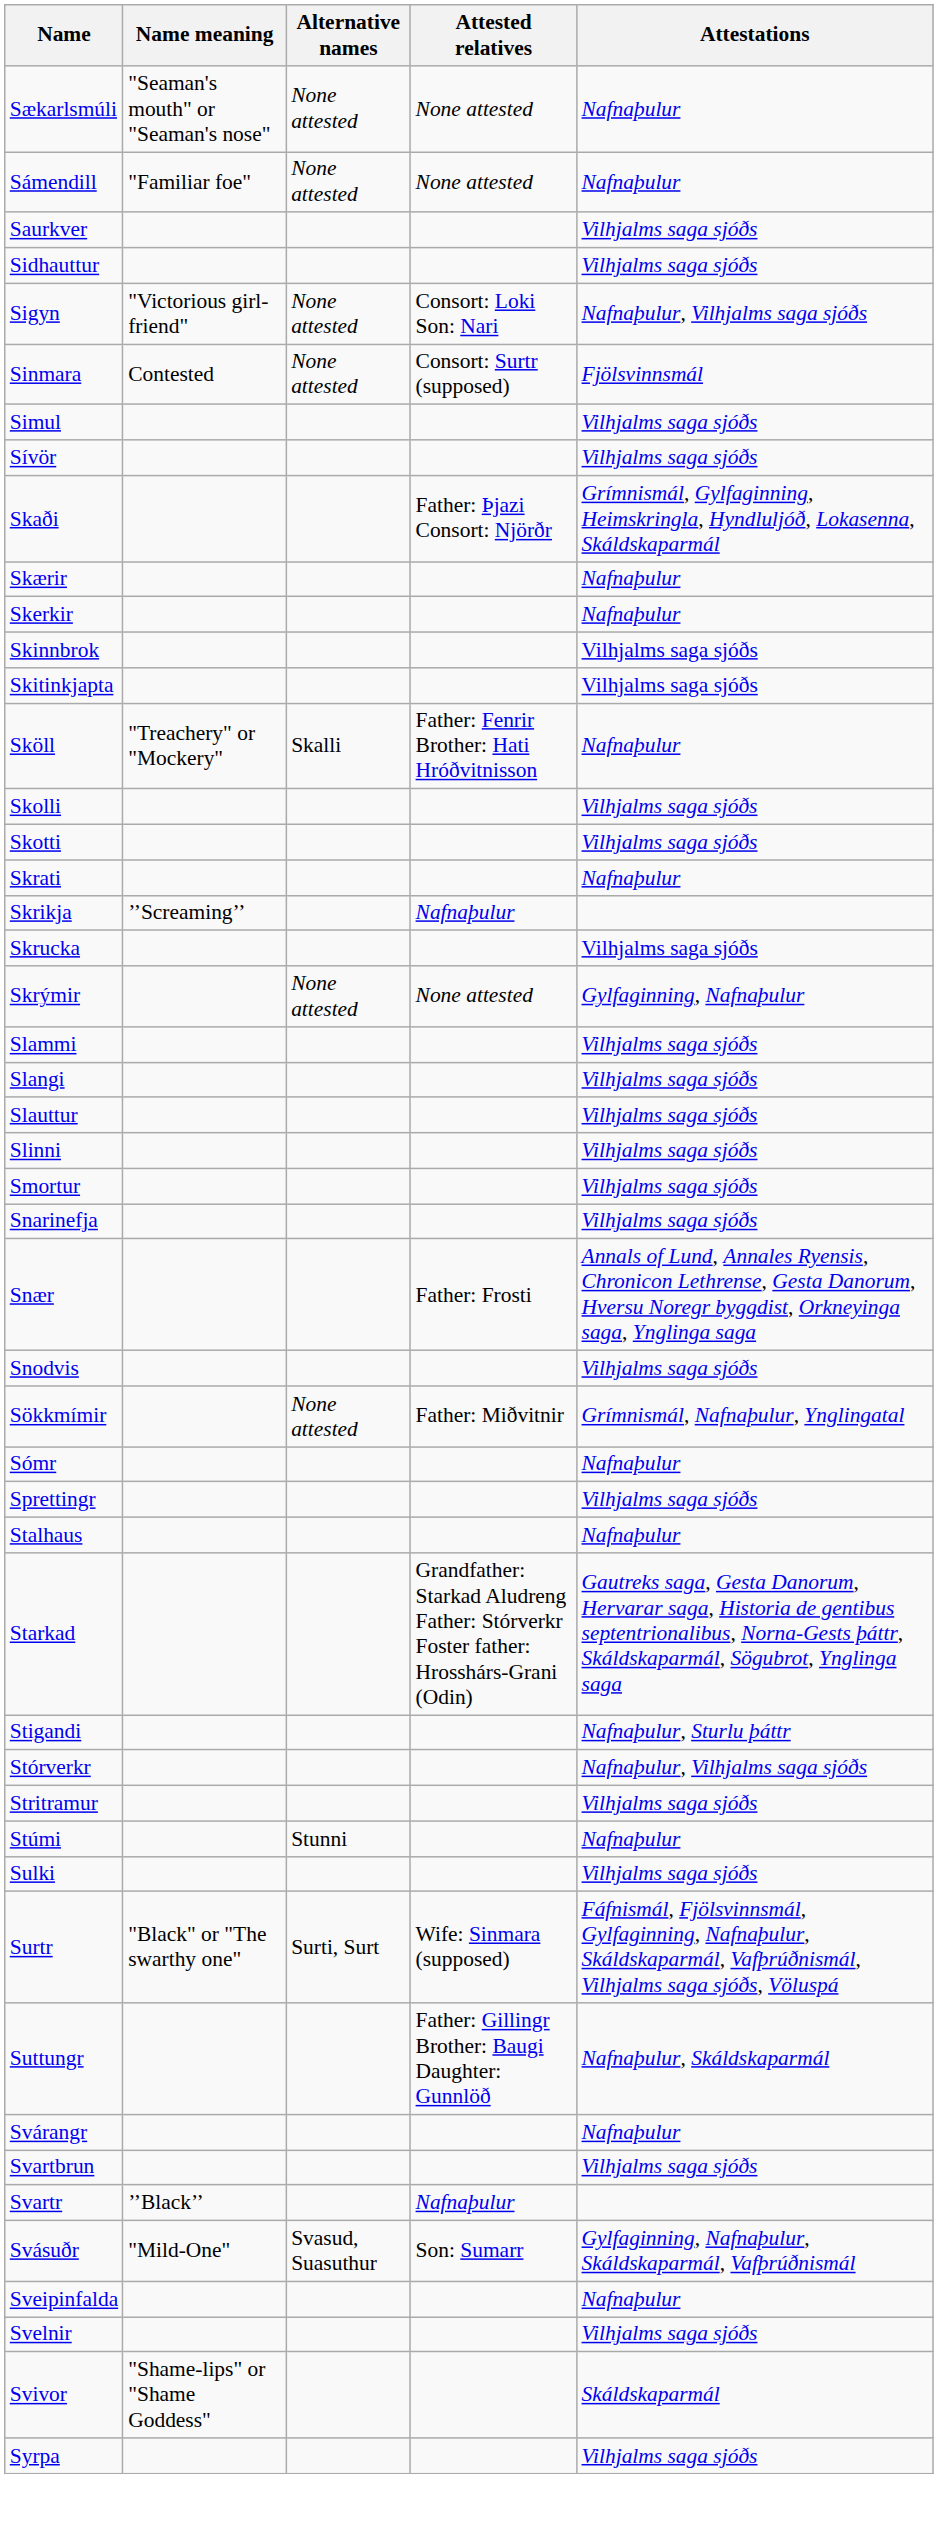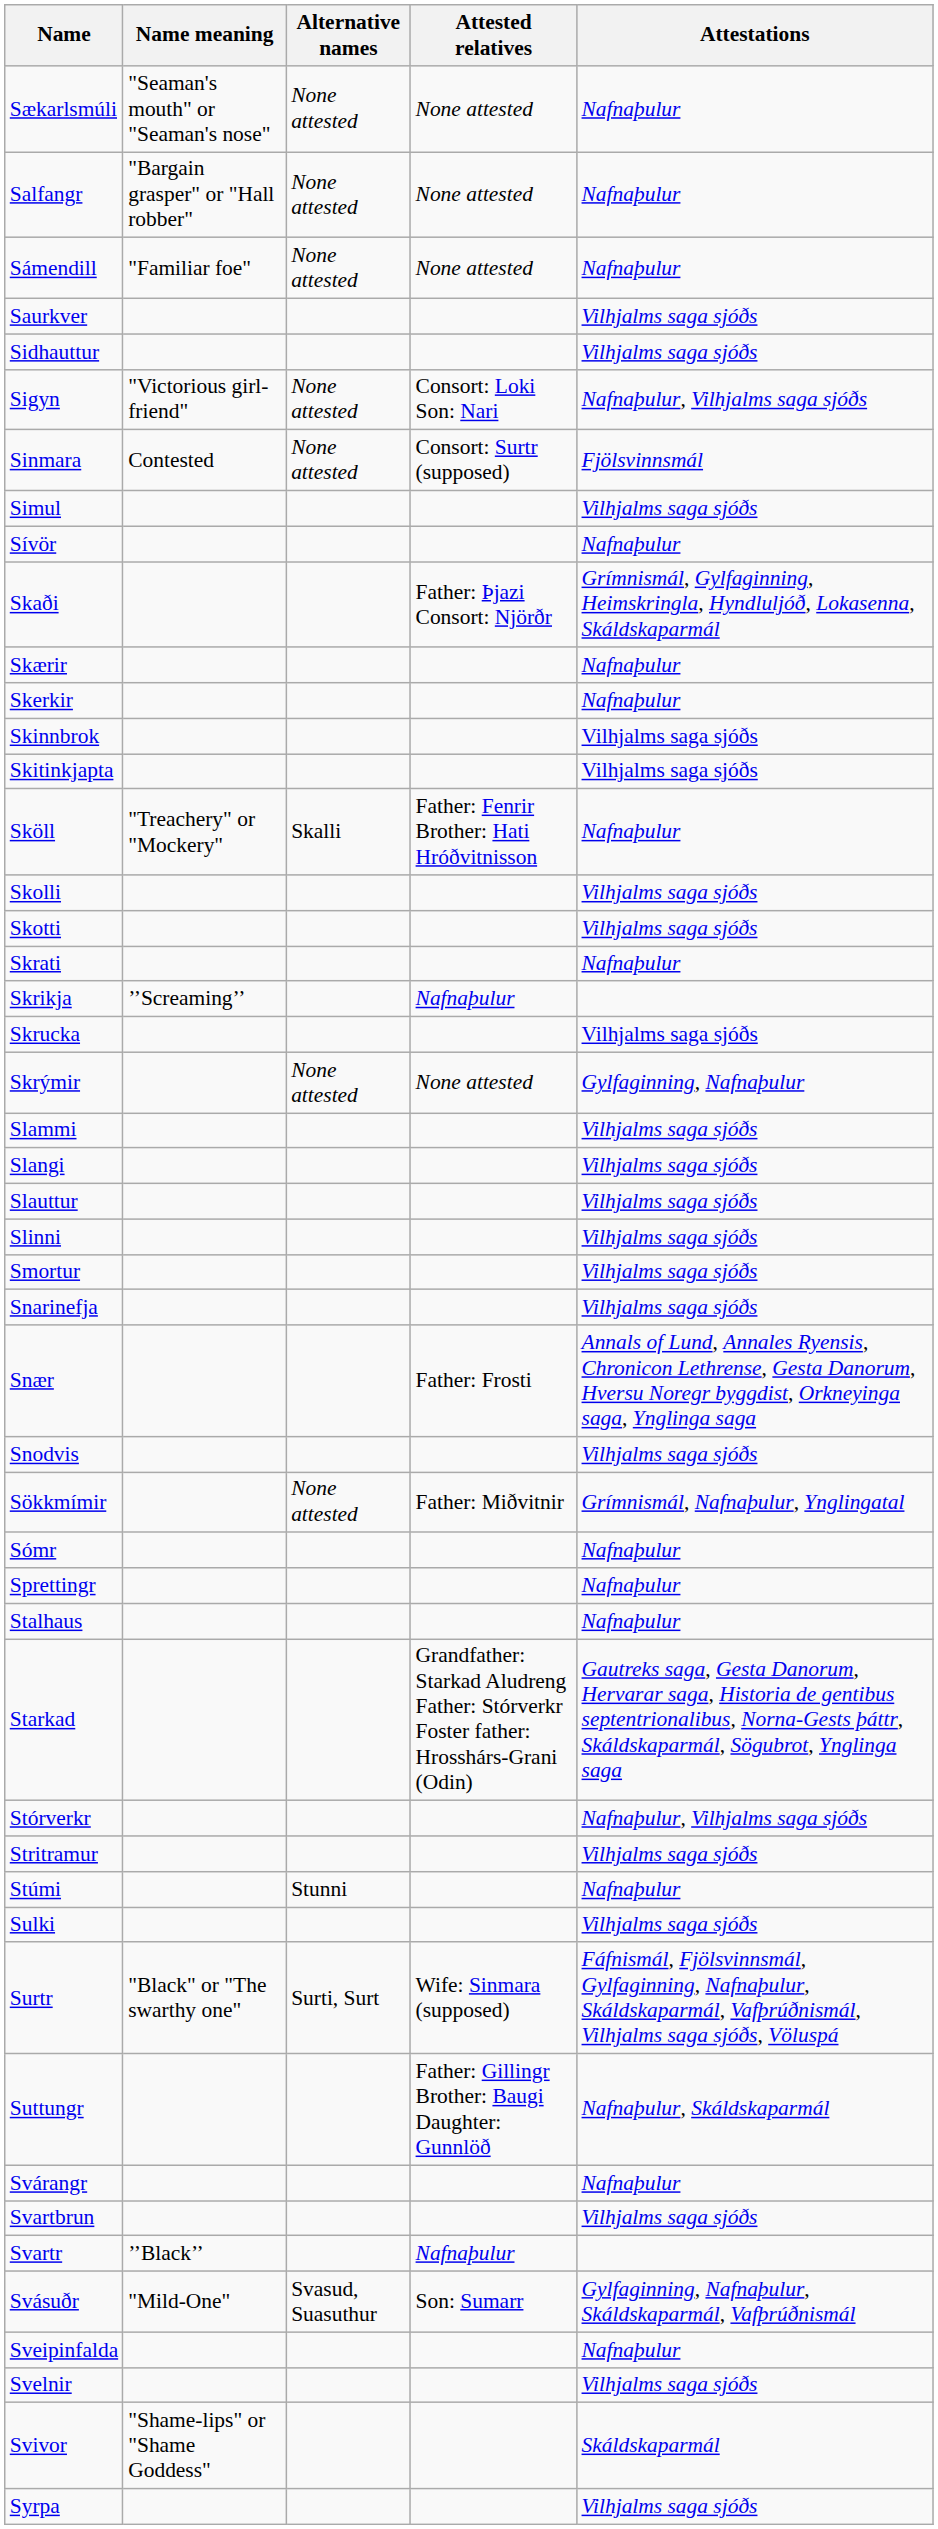+ row: Salfangr | "Bargain grasper" or "Hall robber" | None attested | None attested | Nafnaþulur
Sívör | Attestations: Vilhjalms saga sjóðs -> Nafnaþulur
Sprettingr | Attestations: Vilhjalms saga sjóðs -> Nafnaþulur
- row: Stigandi | Nafnaþulur, Sturlu þáttr
